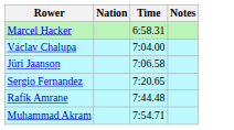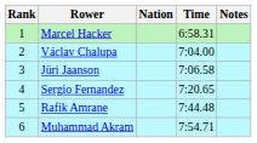+ column: Rank | 1 | 2 | 3 | 4 | 5 | 6
